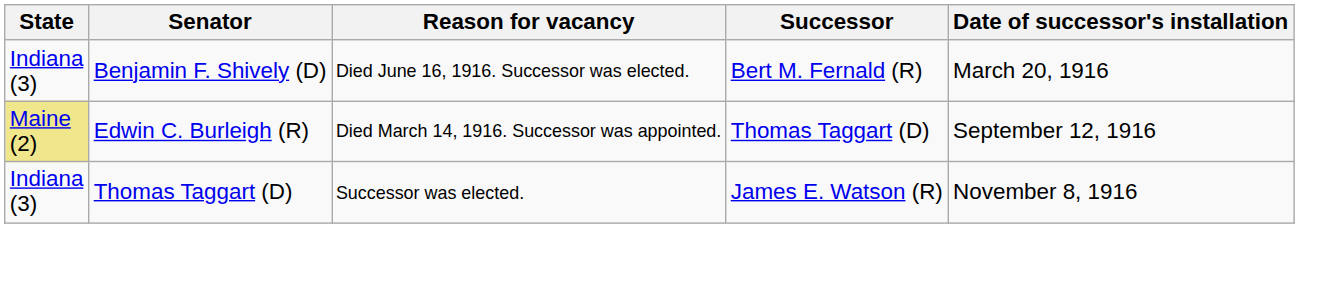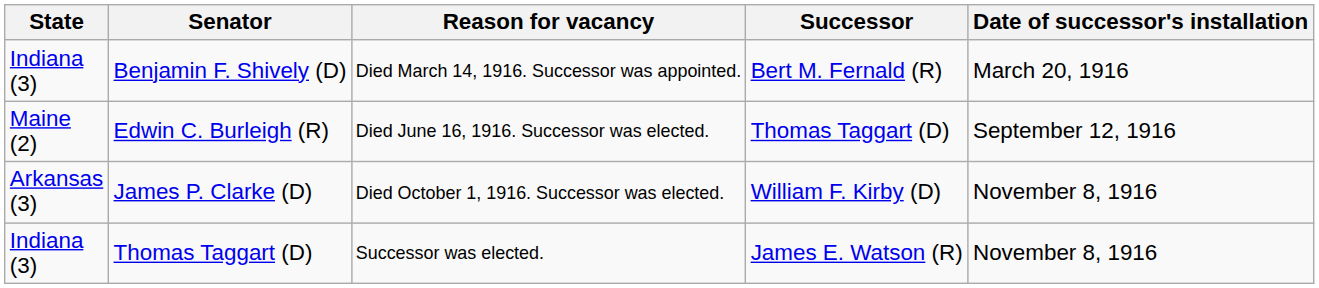Benjamin F. Shively (D) | Reason for vacancy: Died June 16, 1916. Successor was elected. -> Died March 14, 1916. Successor was appointed.
Edwin C. Burleigh (R) | State: khaki background -> no background
Edwin C. Burleigh (R) | Reason for vacancy: Died March 14, 1916. Successor was appointed. -> Died June 16, 1916. Successor was elected.
+ row: Arkansas (3) | James P. Clarke (D) | Died October 1, 1916. Successor was elected. | William F. Kirby (D) | November 8, 1916
